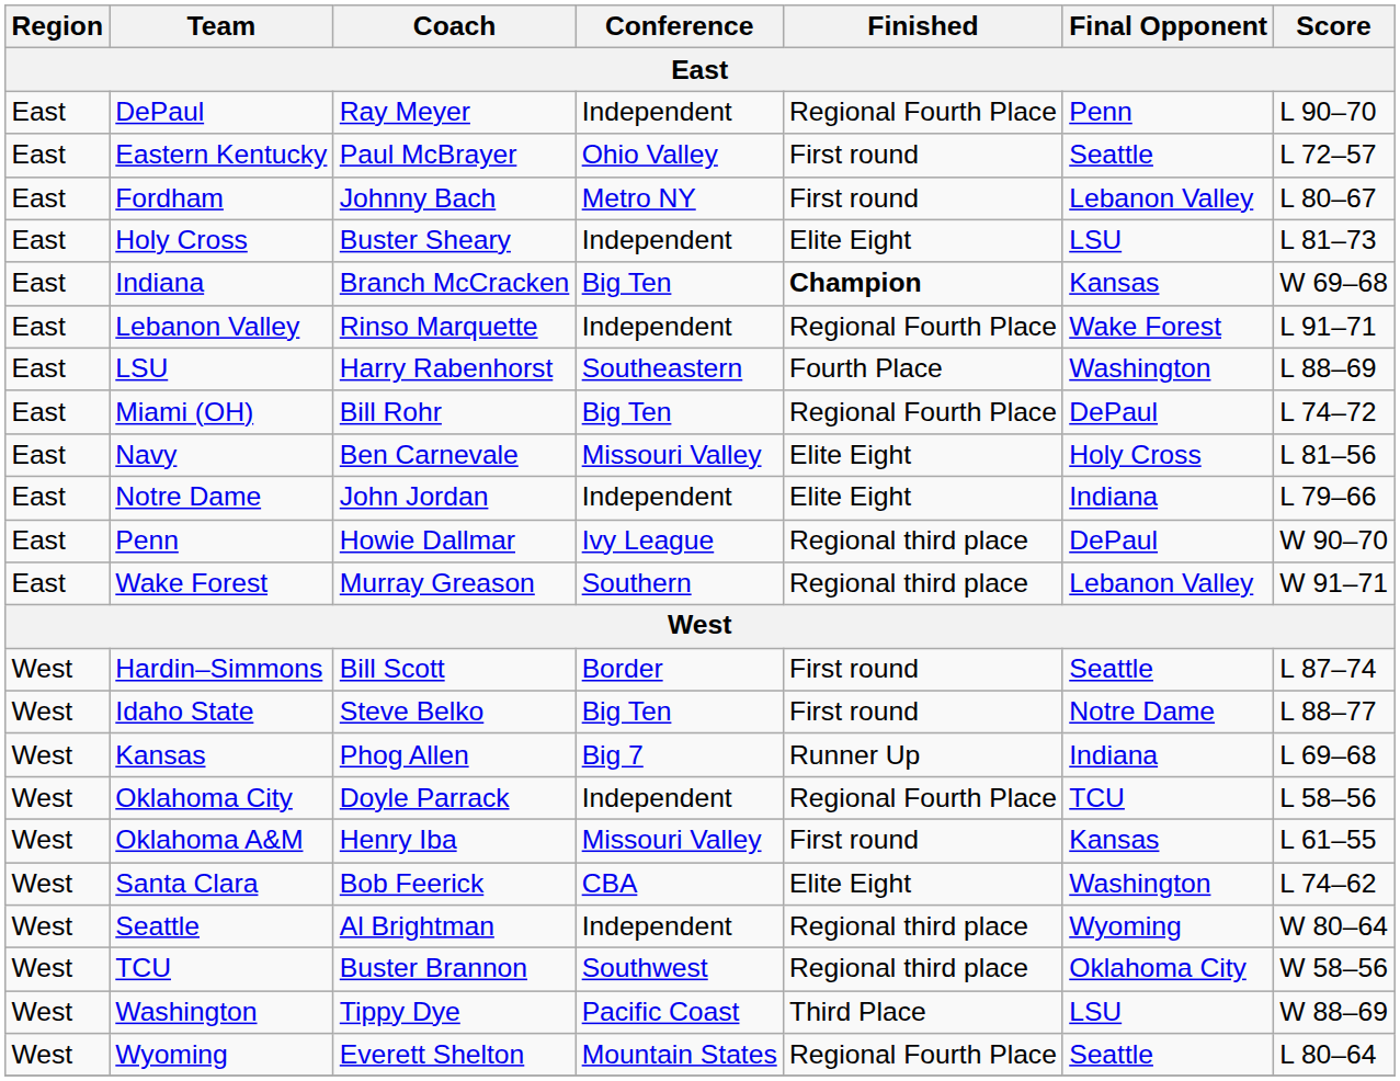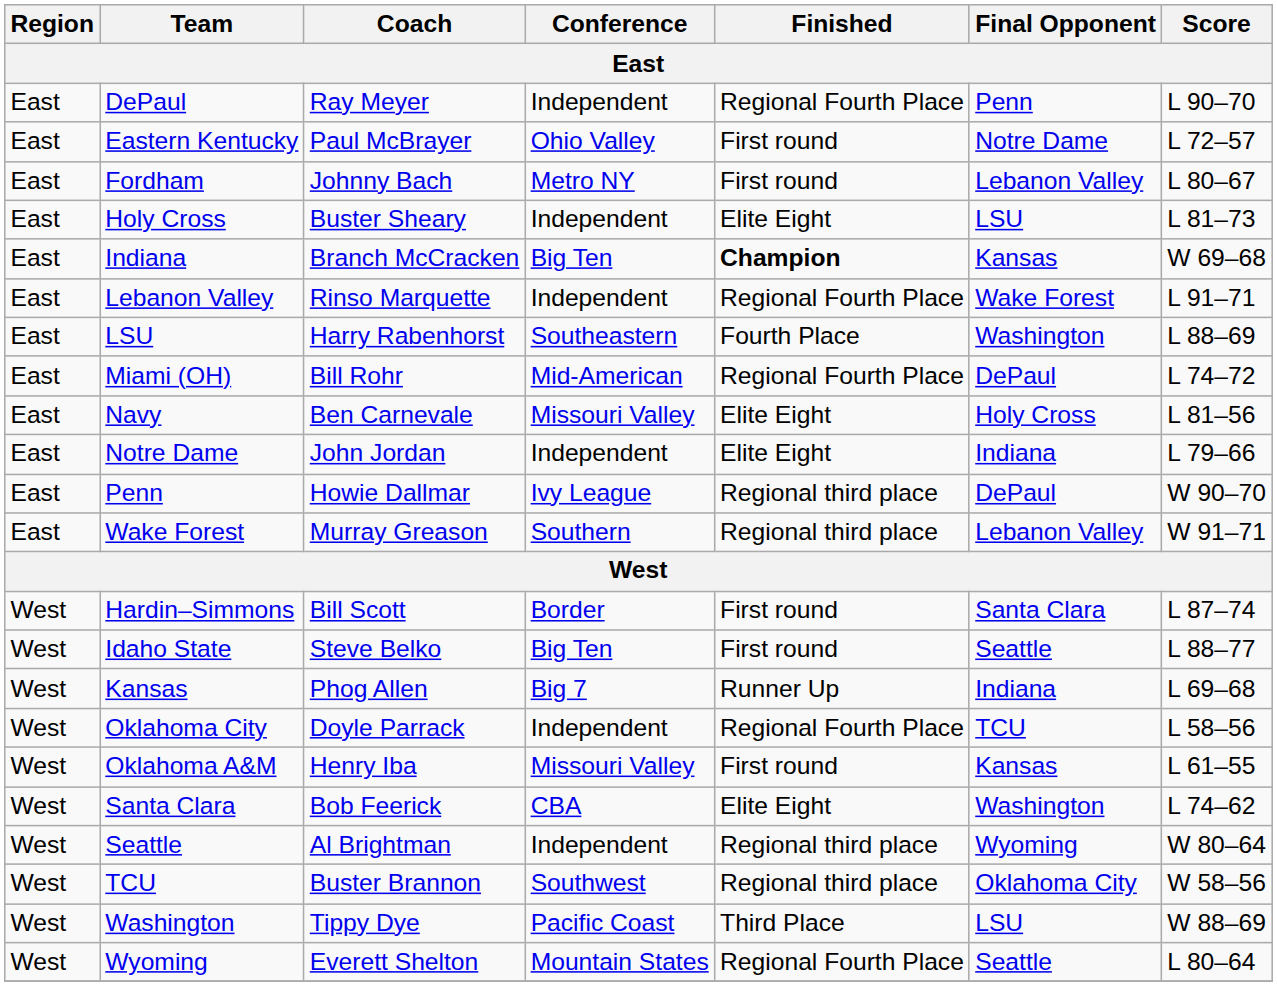Eastern Kentucky | Final Opponent: Seattle -> Notre Dame
Miami (OH) | Conference: Big Ten -> Mid-American
Hardin–Simmons | Final Opponent: Seattle -> Santa Clara
Idaho State | Final Opponent: Notre Dame -> Seattle
